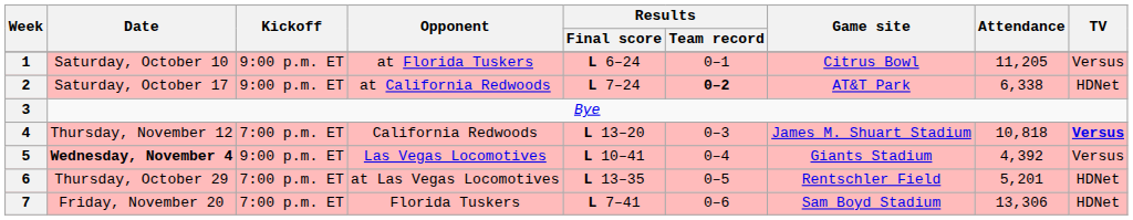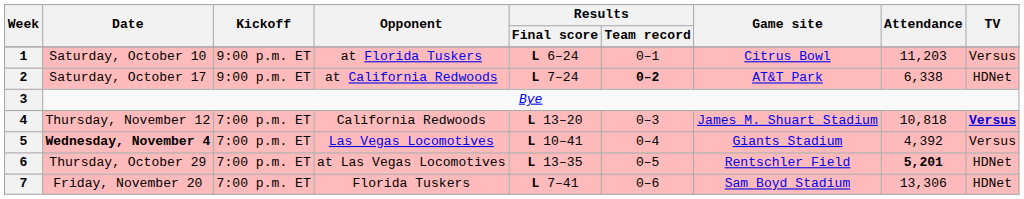1 | Attendance: 11,205 -> 11,203
5 | Kickoff: 9:00 p.m. ET -> 7:00 p.m. ET
6 | Attendance: normal -> bold
